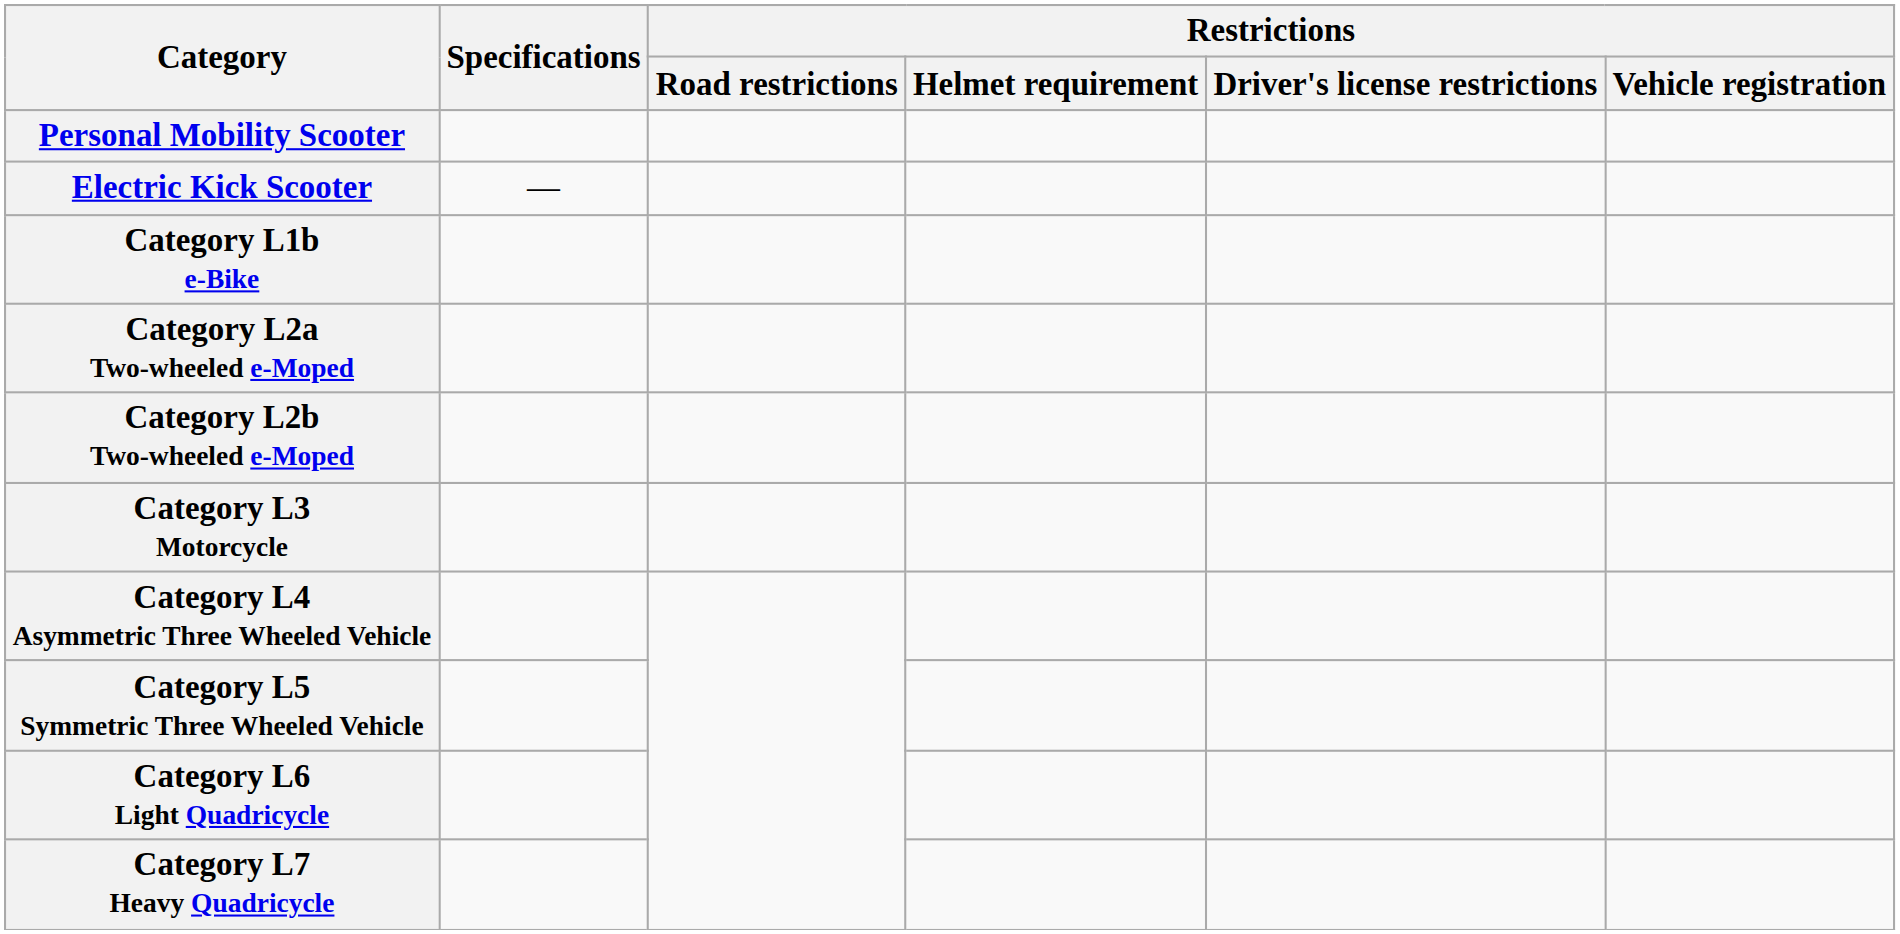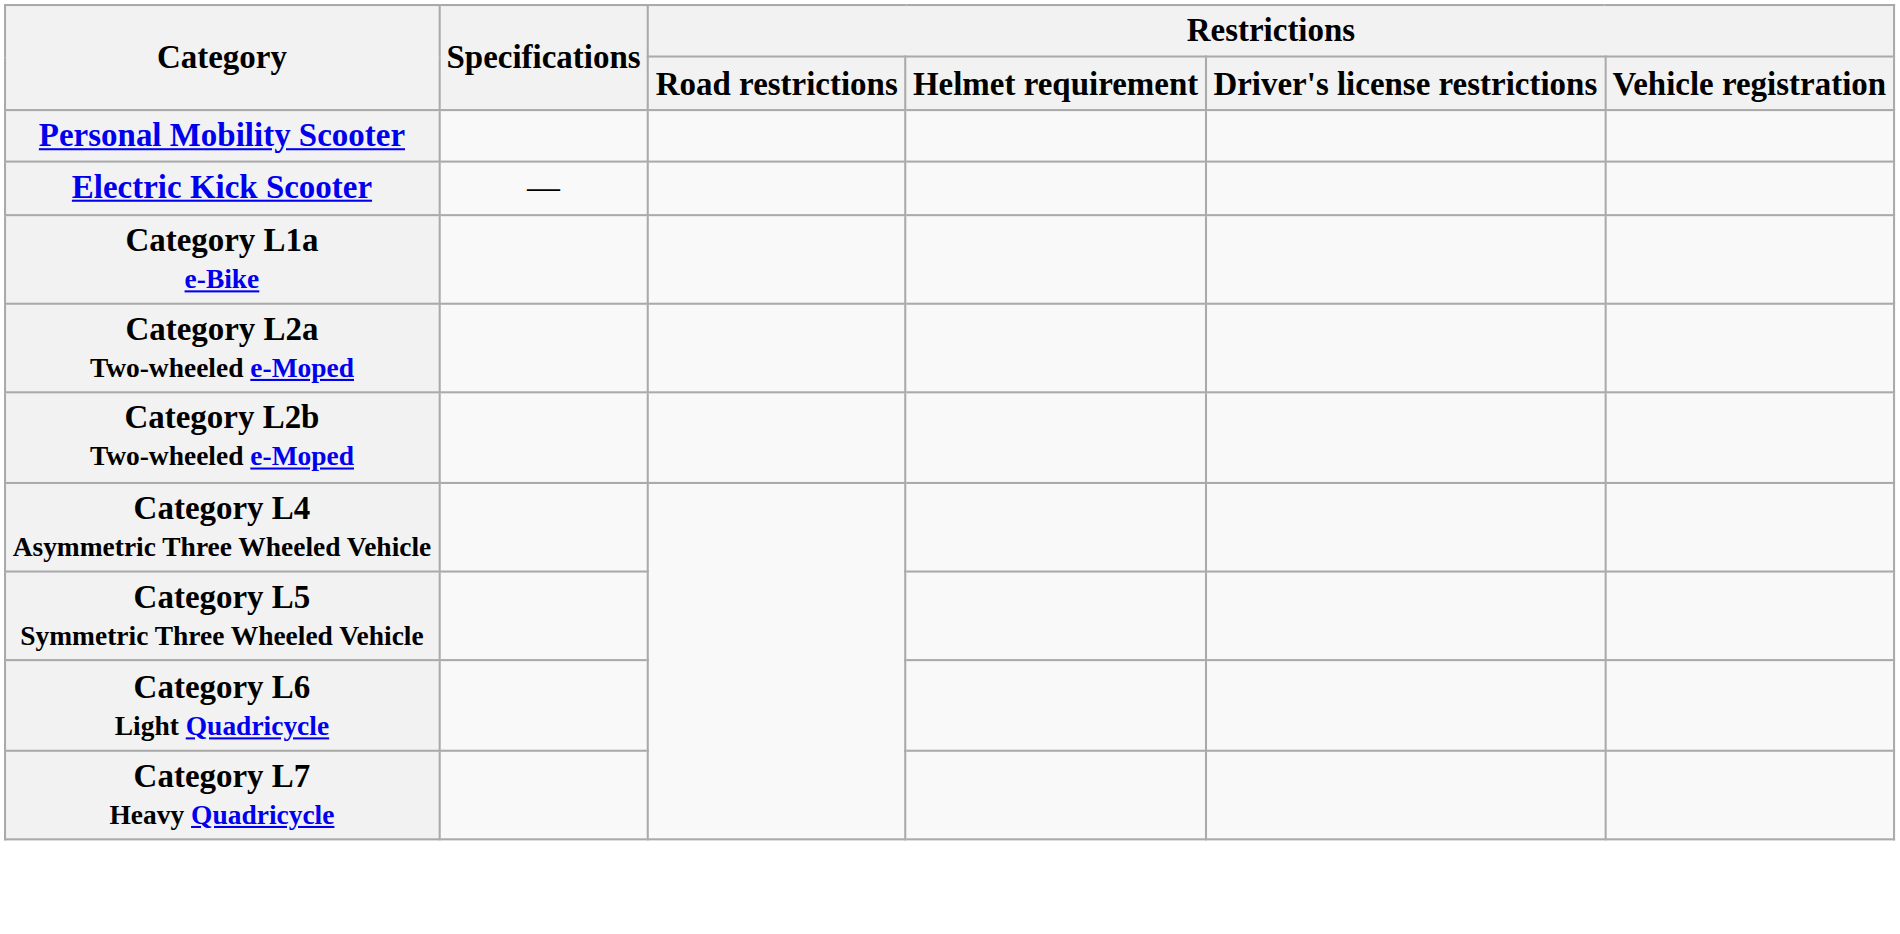+ row: Category L1a e-Bike
- row: Category L1b e-Bike
- row: Category L3 Motorcycle
